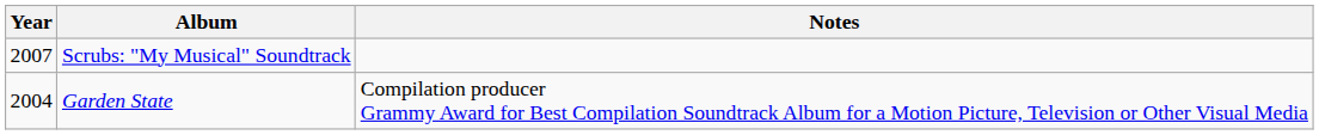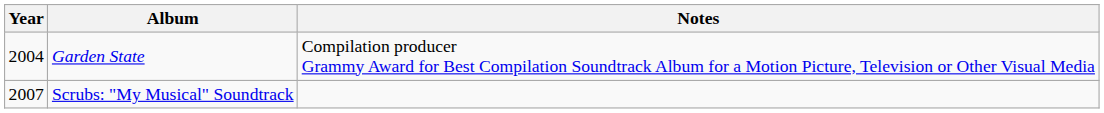rows swapped: Garden State <-> Scrubs: "My Musical" Soundtrack
